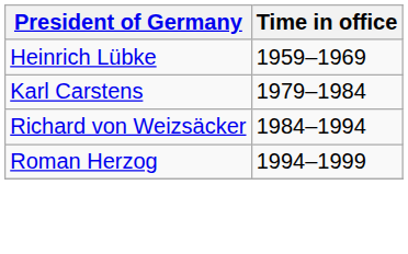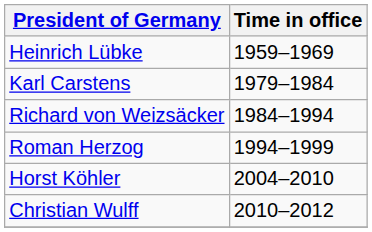+ row: Horst Köhler | 2004–2010
+ row: Christian Wulff | 2010–2012
